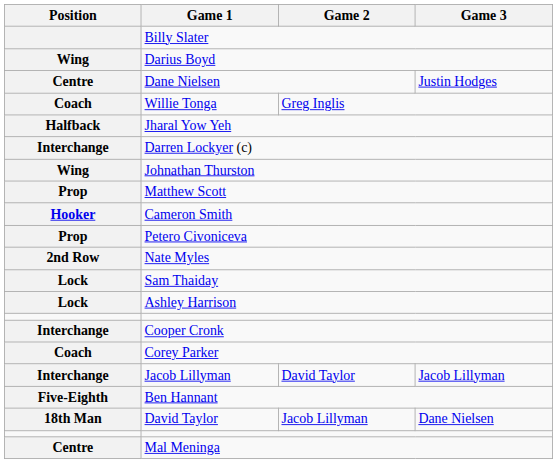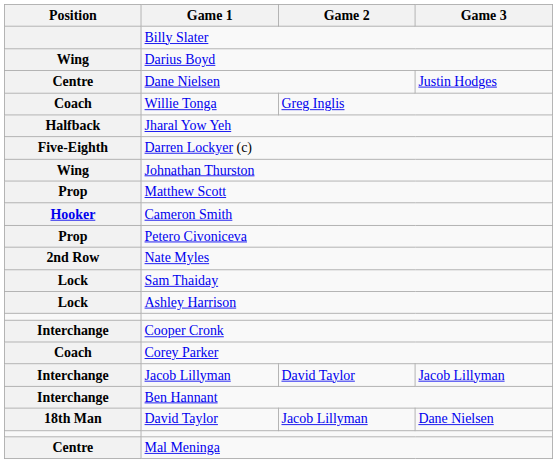Darren Lockyer (c) | Position: Interchange -> Five-Eighth
Ben Hannant | Position: Five-Eighth -> Interchange
